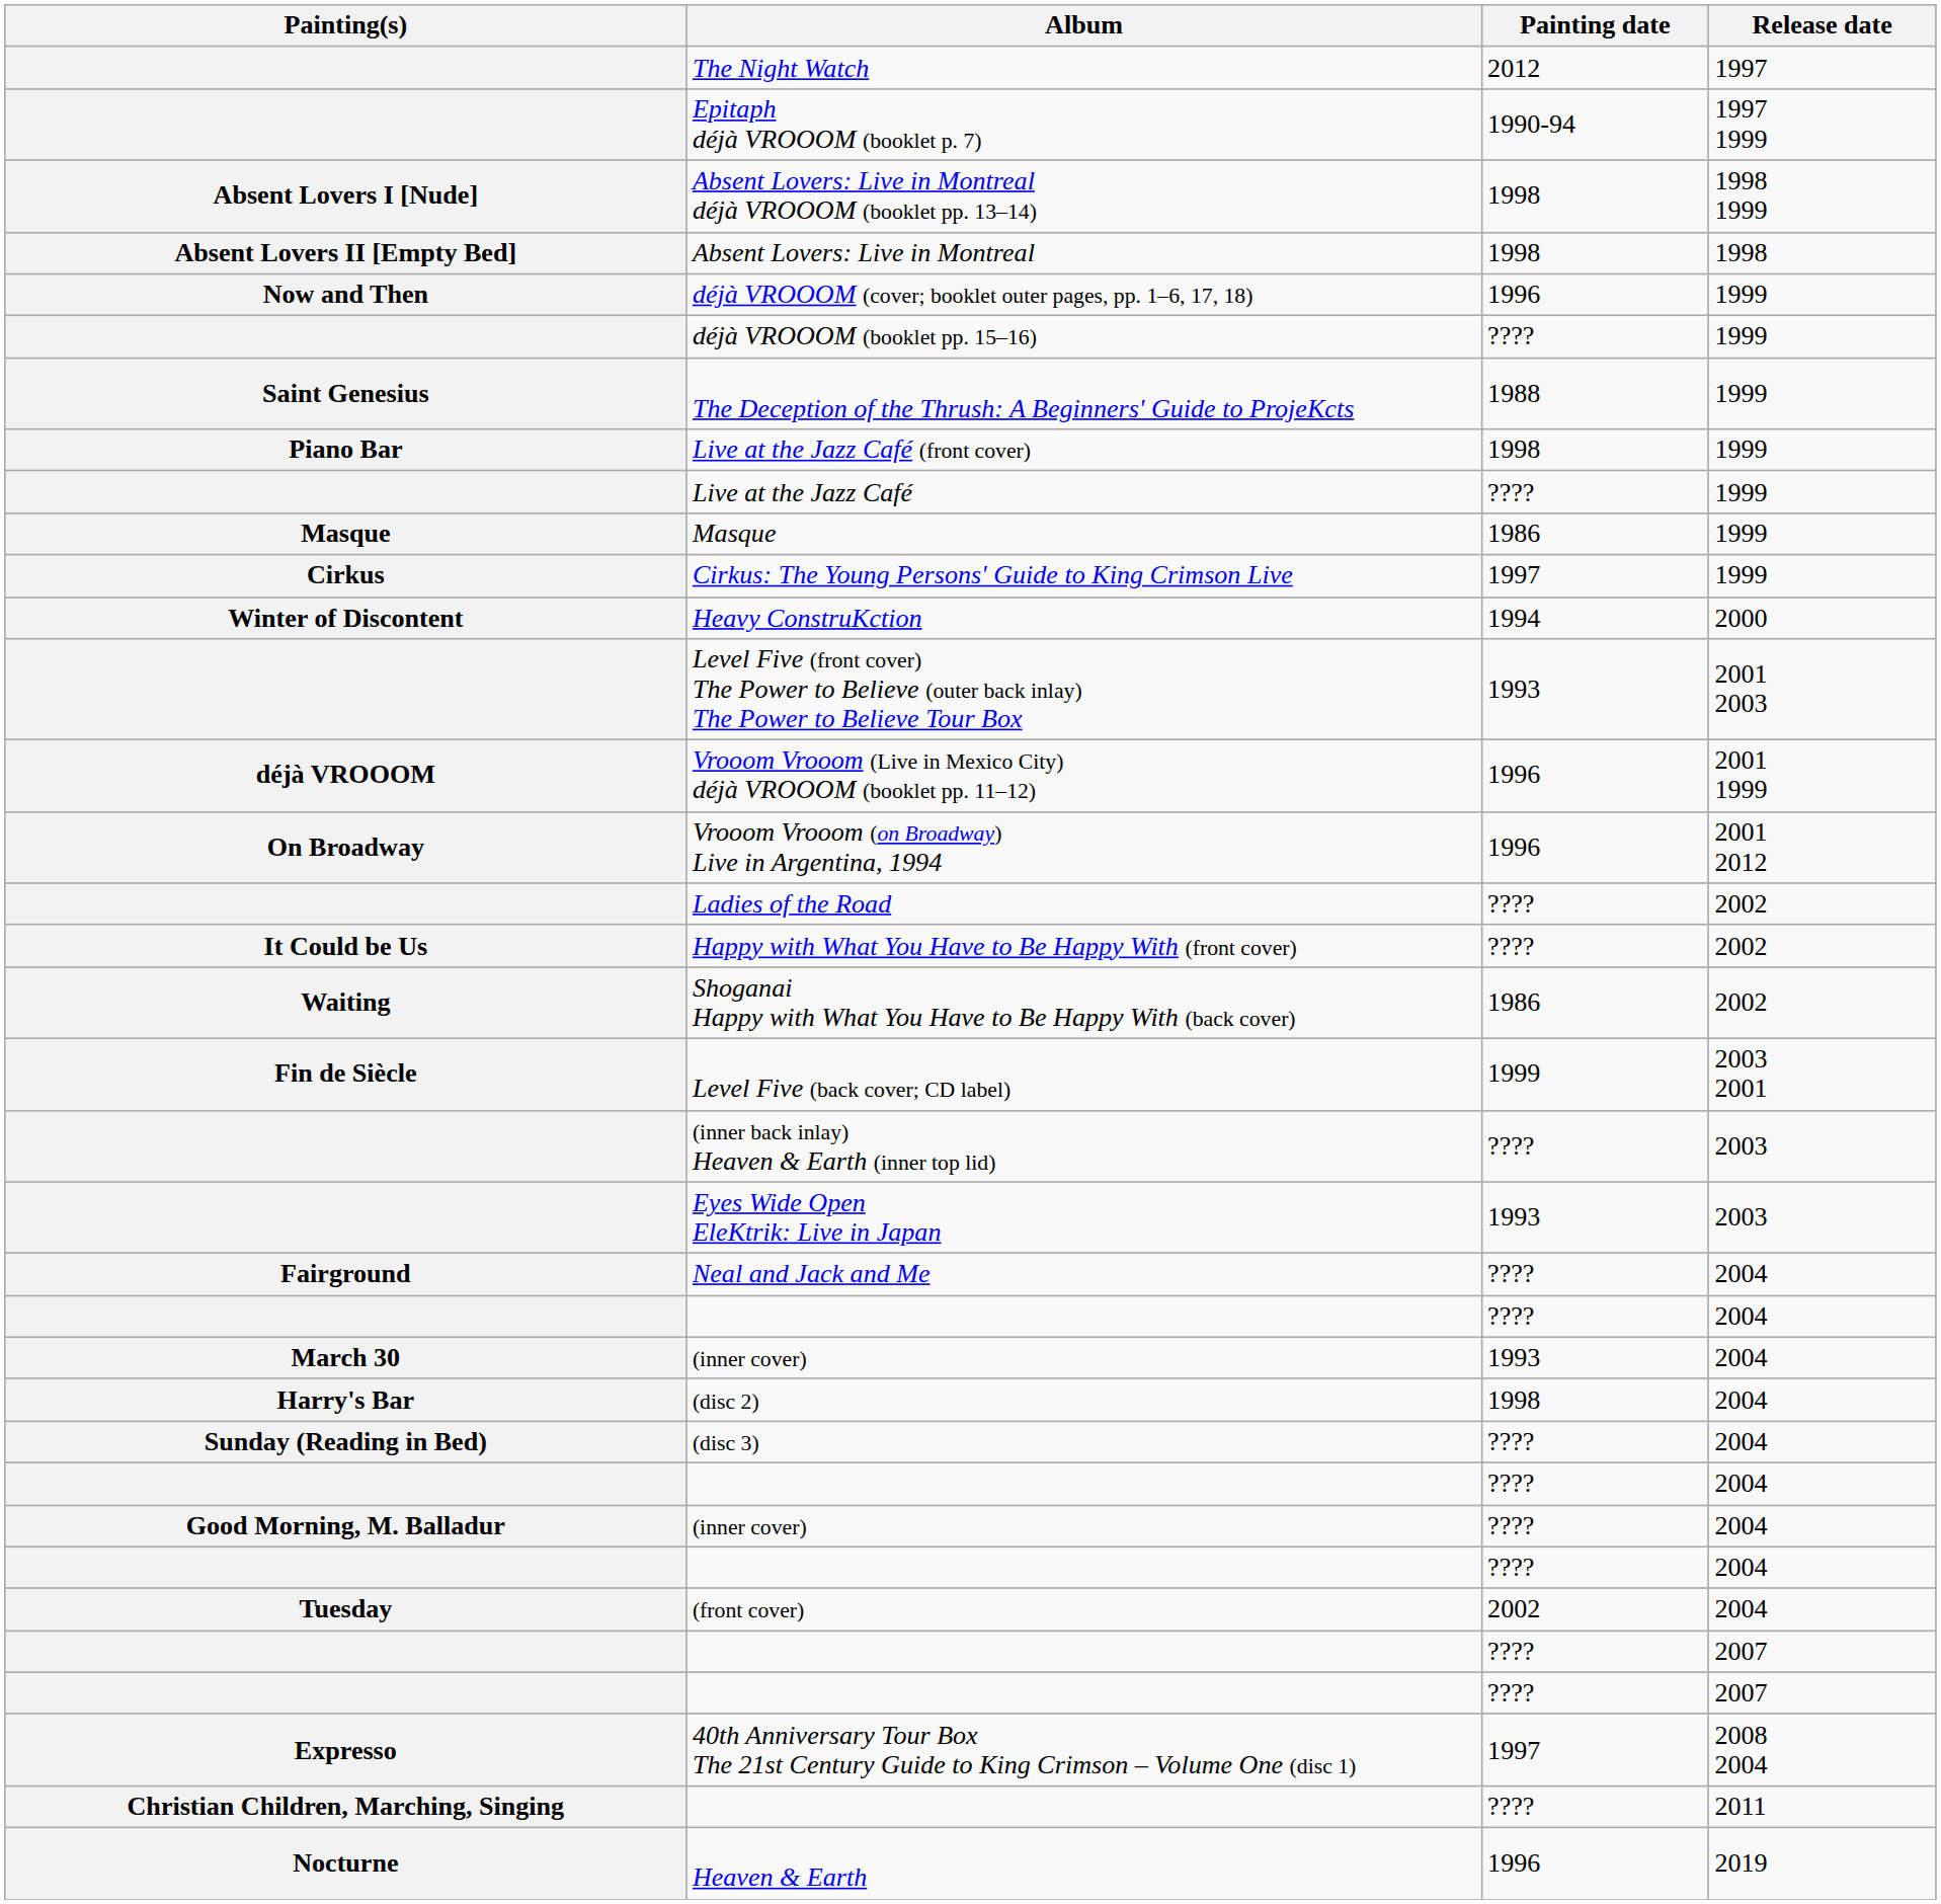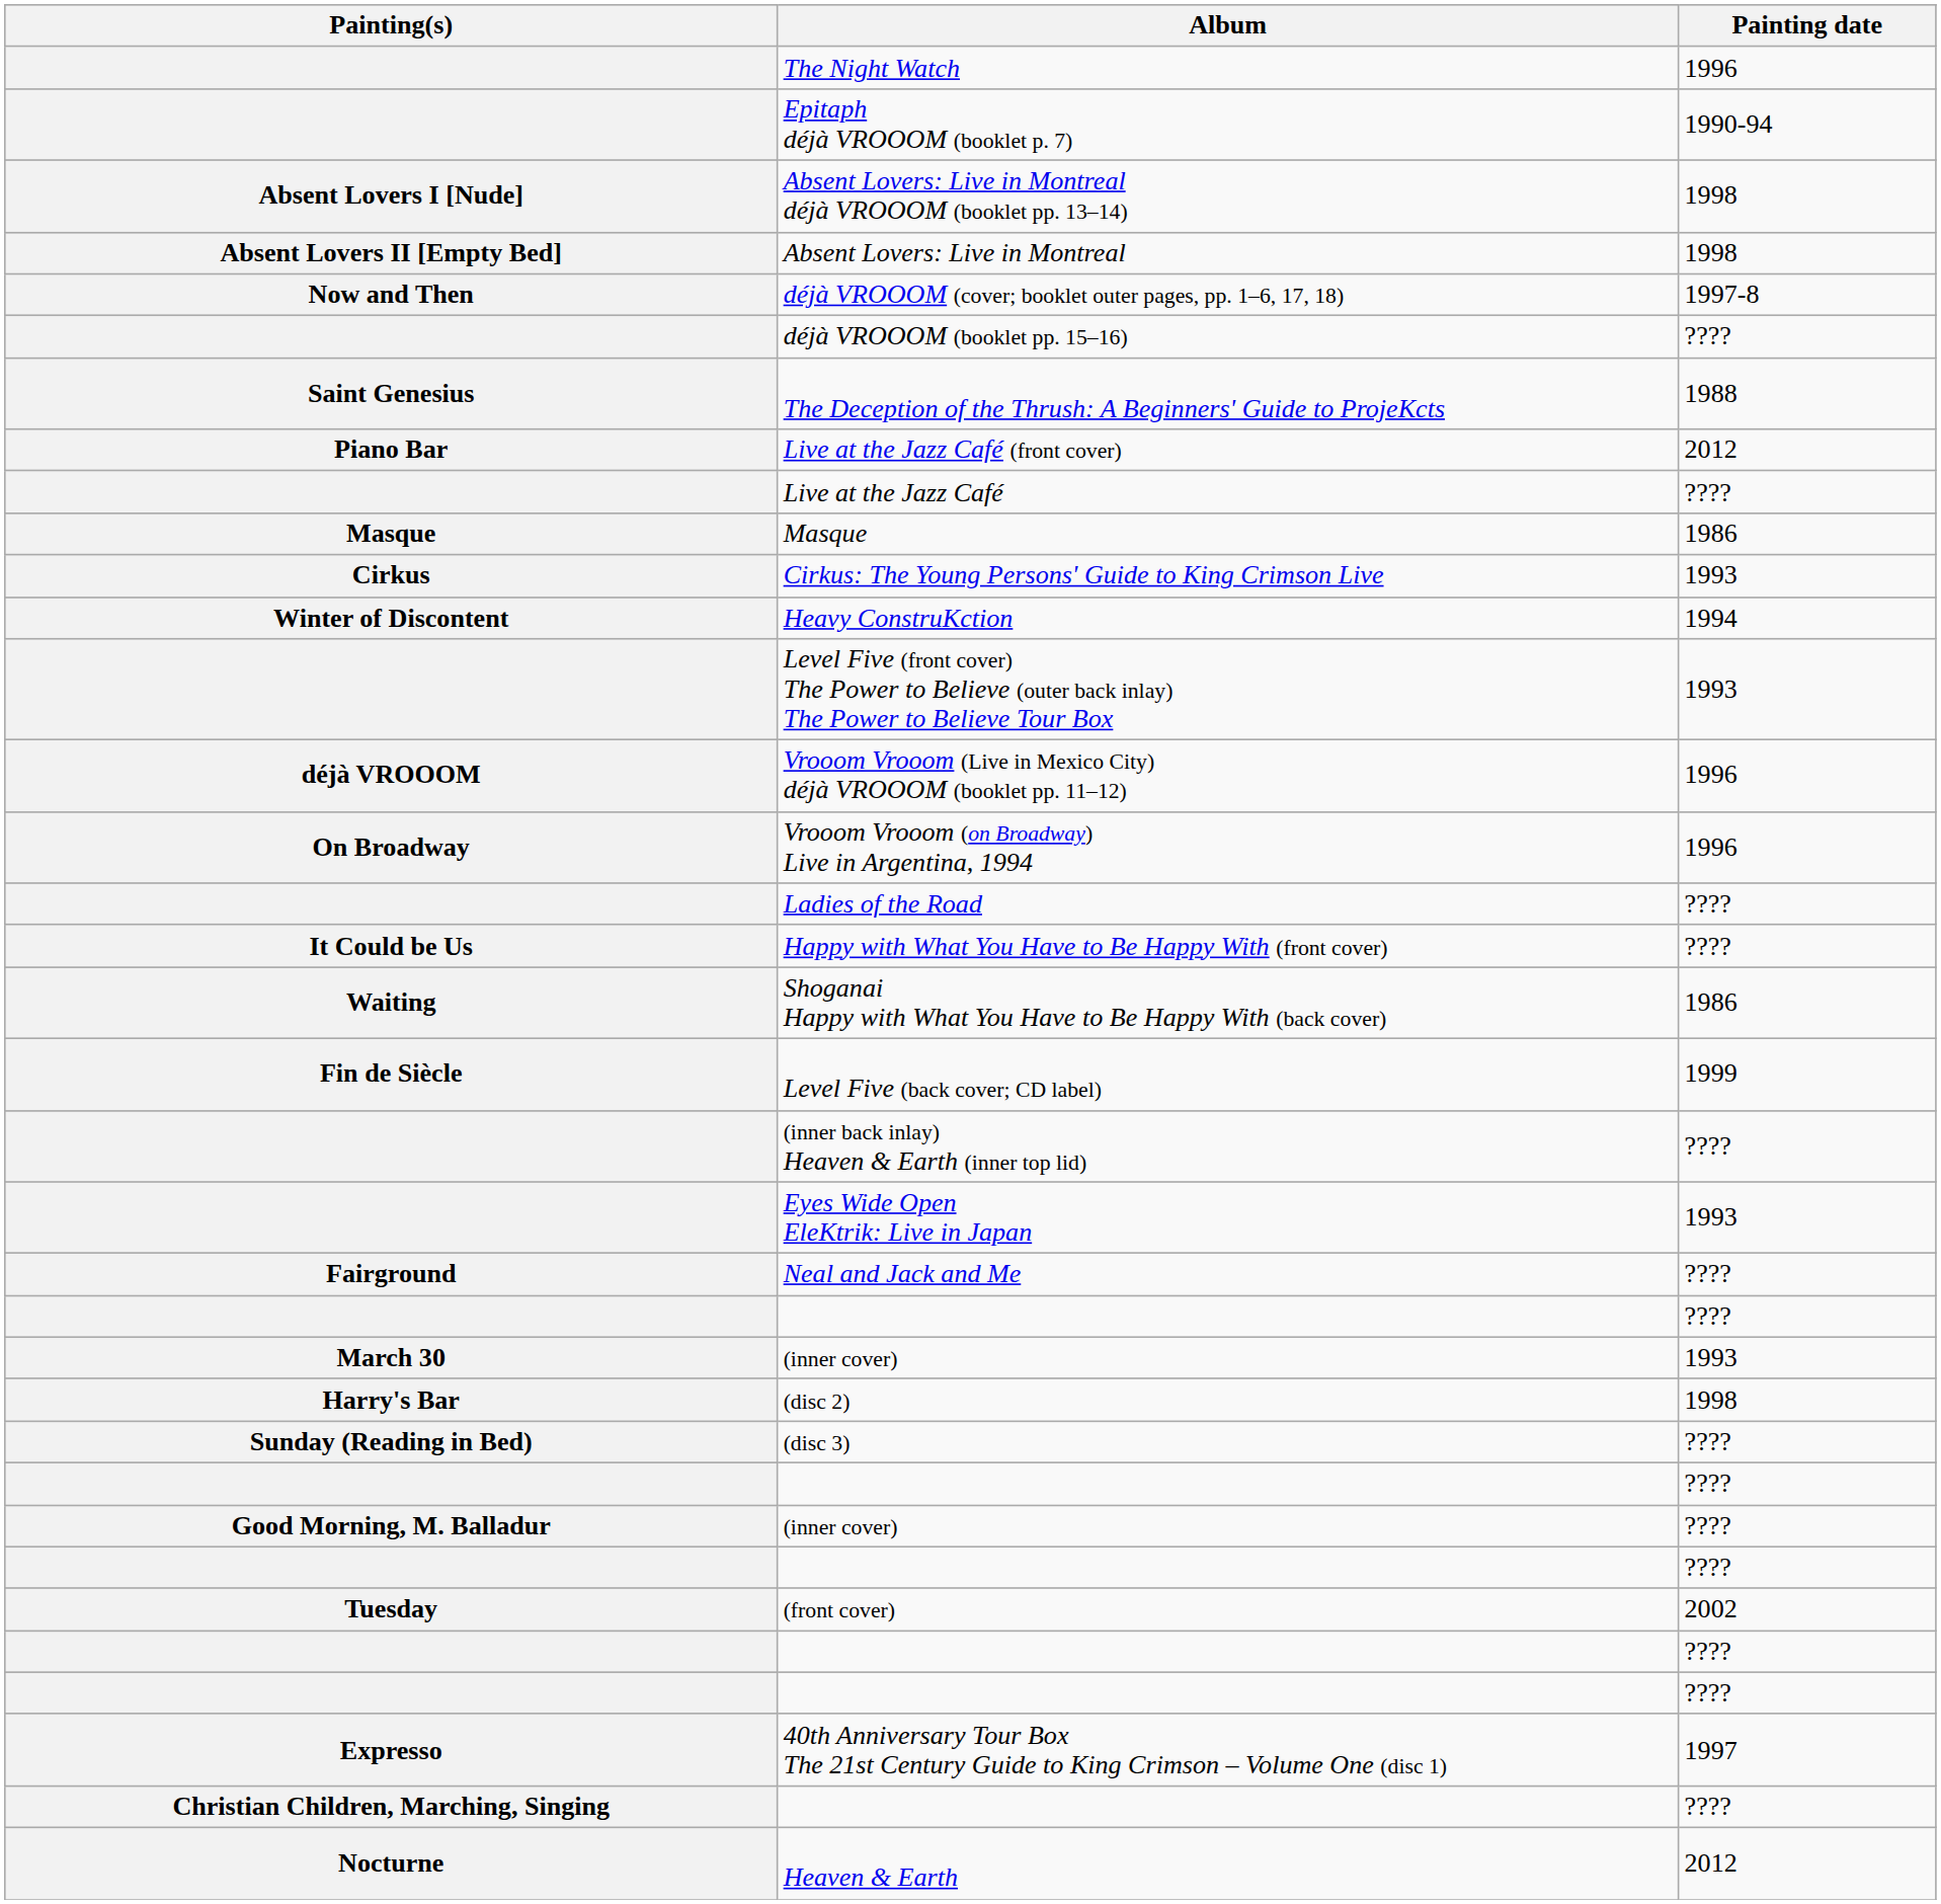- column: Release date | 1997 | 1997 1999 | 1998 1999 | 1998 | 1999 | 1999 | 1999 | 1999 | 1999 | 1999 | 1999 | 2000 | 2001 2003 | 2001 1999 | 2001 2012 | 2002 | 2002 | 2002 | 2003 2001 | 2003 | 2003 | 2004 | 2004 | 2004 | 2004 | 2004 | 2004 | 2004 | 2004 | 2004 | 2007 | 2007 | 2008 2004 | 2011 | 2019
The Night Watch | Painting date: 2012 -> 1996
déjà VROOOM (cover; booklet outer pages, pp. 1–6, 17, 18) | Painting date: 1996 -> 1997-8
Live at the Jazz Café (front cover) | Painting date: 1998 -> 2012
Cirkus: The Young Persons' Guide to King Crimson Live | Painting date: 1997 -> 1993
Heaven & Earth | Painting date: 1996 -> 2012
